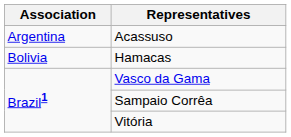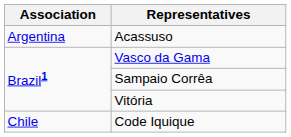- row: Bolivia | Hamacas
+ row: Chile | Code Iquique
